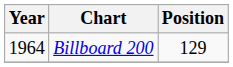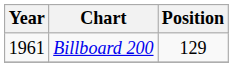Billboard 200 | Year: 1964 -> 1961
